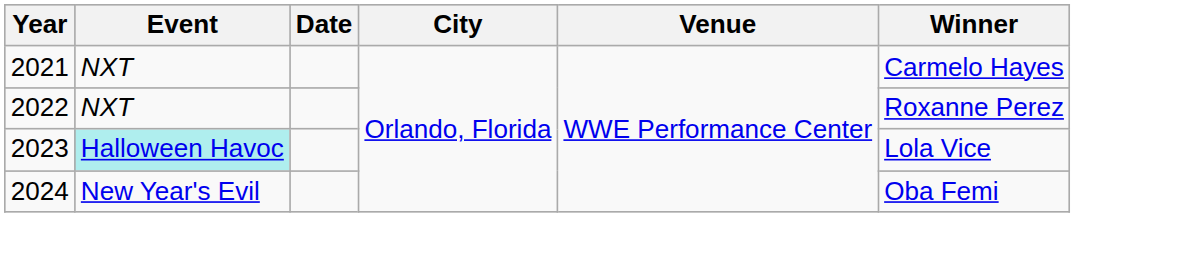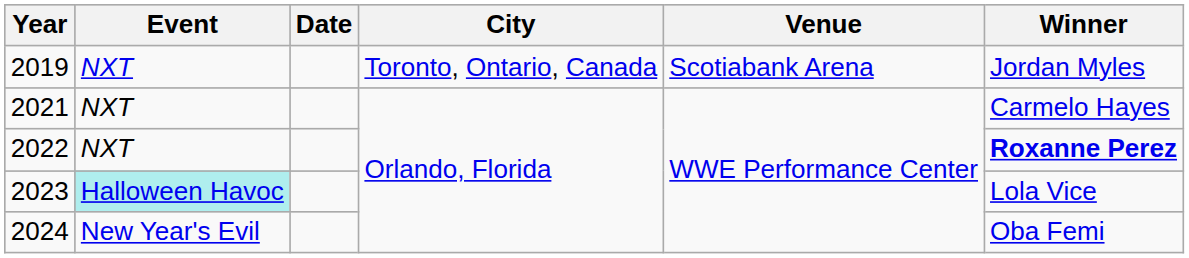+ row: 2019 | NXT | Toronto, Ontario, Canada | Scotiabank Arena | Jordan Myles
2022 | Winner: normal -> bold
